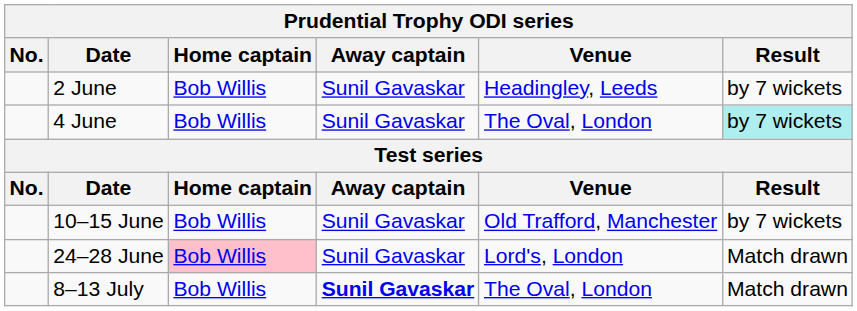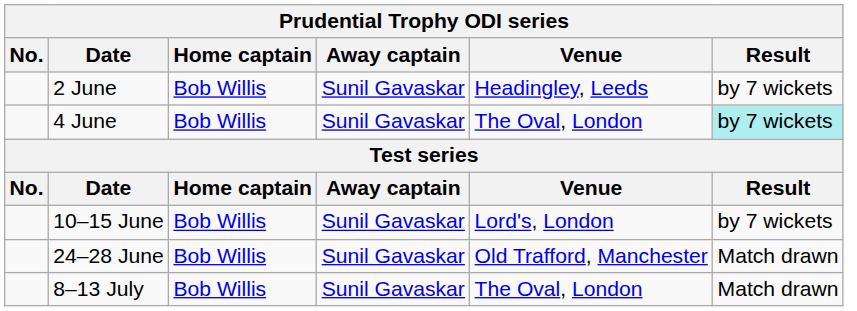10–15 June | Venue: Old Trafford, Manchester -> Lord's, London
24–28 June | Home captain: pink background -> no background
24–28 June | Venue: Lord's, London -> Old Trafford, Manchester
8–13 July | Away captain: bold -> normal
